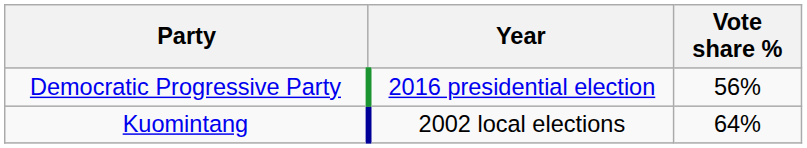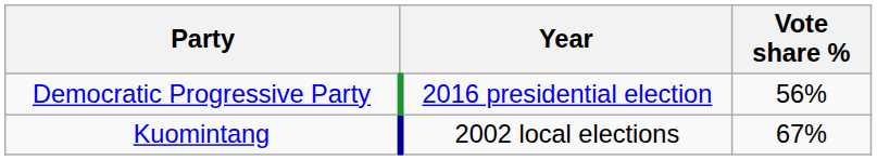Kuomintang | Vote share %: 64% -> 67%
